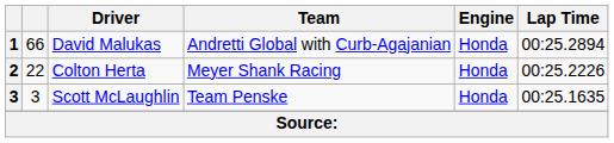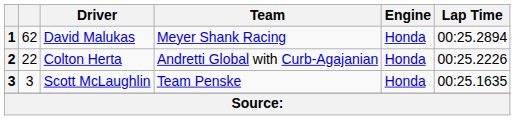David Malukas | column 2: 66 -> 62
David Malukas | Team: Andretti Global with Curb-Agajanian -> Meyer Shank Racing
Colton Herta | Team: Meyer Shank Racing -> Andretti Global with Curb-Agajanian
